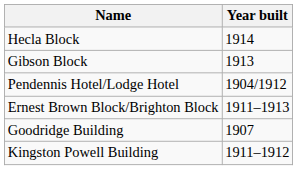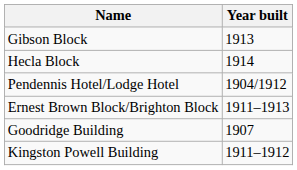rows swapped: Hecla Block <-> Gibson Block
